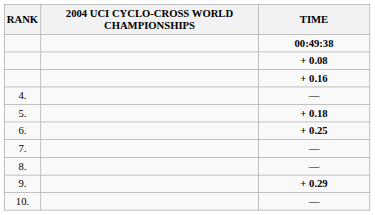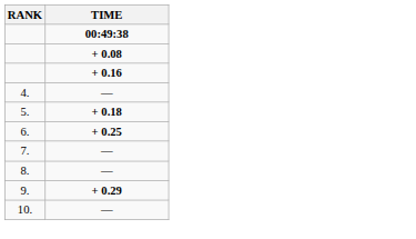- column: 2004 UCI CYCLO-CROSS WORLD CHAMPIONSHIPS
